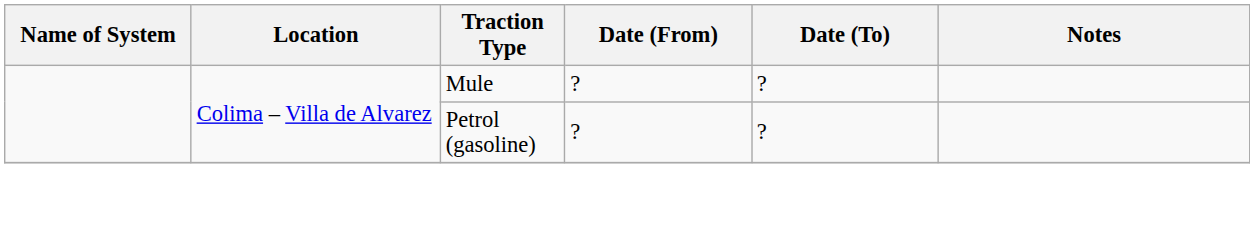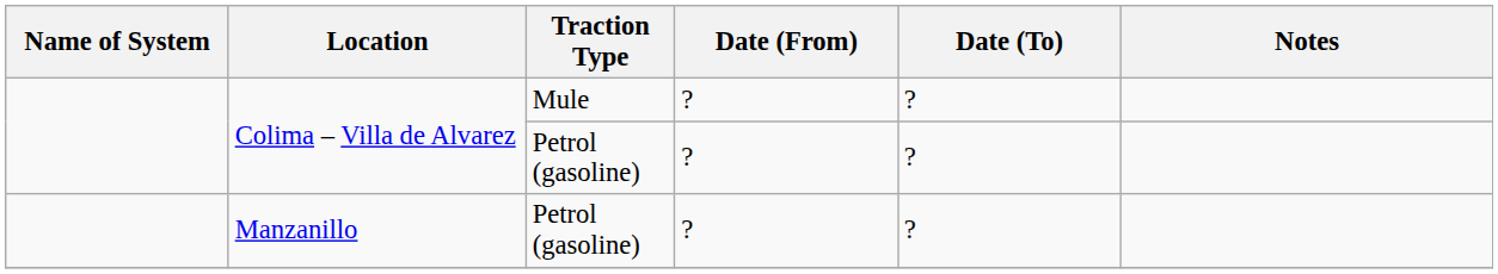+ row: Manzanillo | Petrol (gasoline) | ? | ?
